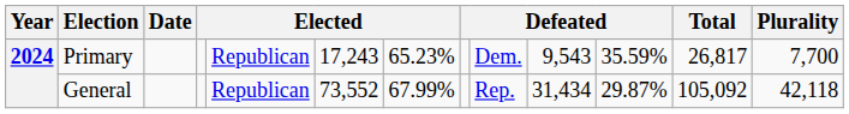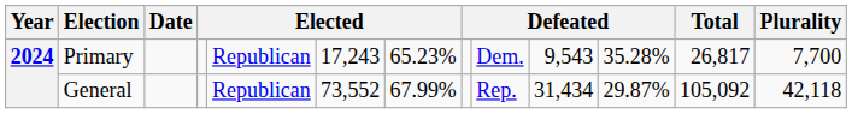Primary | column 11: 35.59% -> 35.28%
